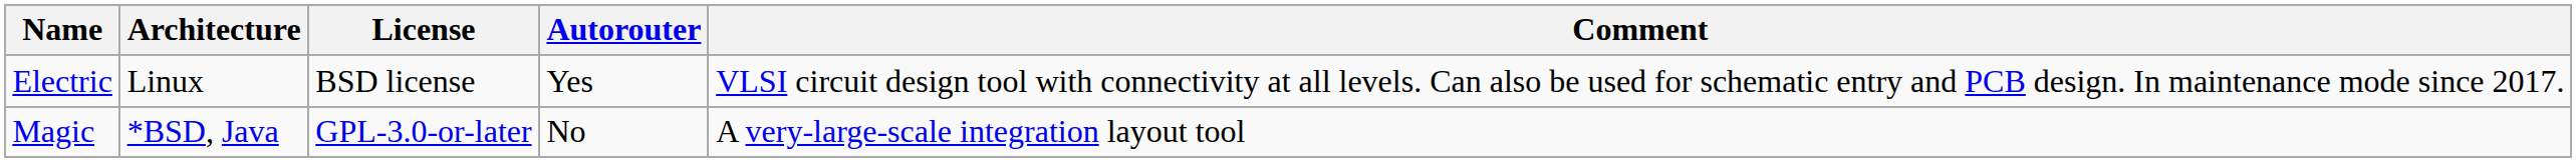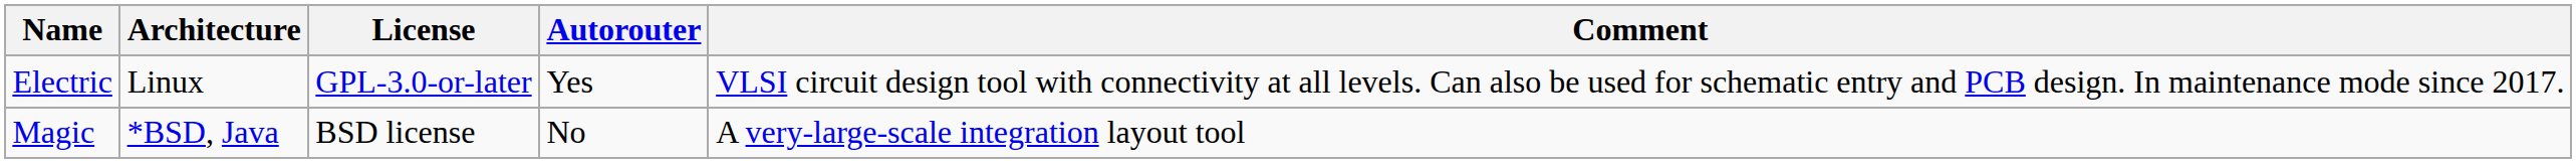Electric | License: BSD license -> GPL-3.0-or-later
Magic | License: GPL-3.0-or-later -> BSD license
